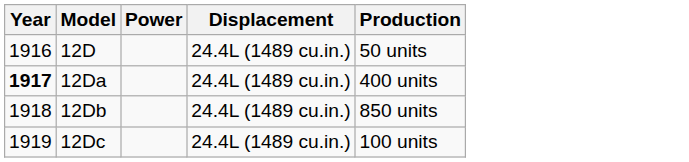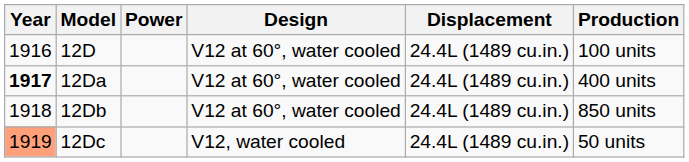+ column: Design | V12 at 60°, water cooled | V12 at 60°, water cooled | V12 at 60°, water cooled | V12, water cooled
12D | Production: 50 units -> 100 units
12Dc | Year: no background -> lightsalmon background
12Dc | Production: 100 units -> 50 units
